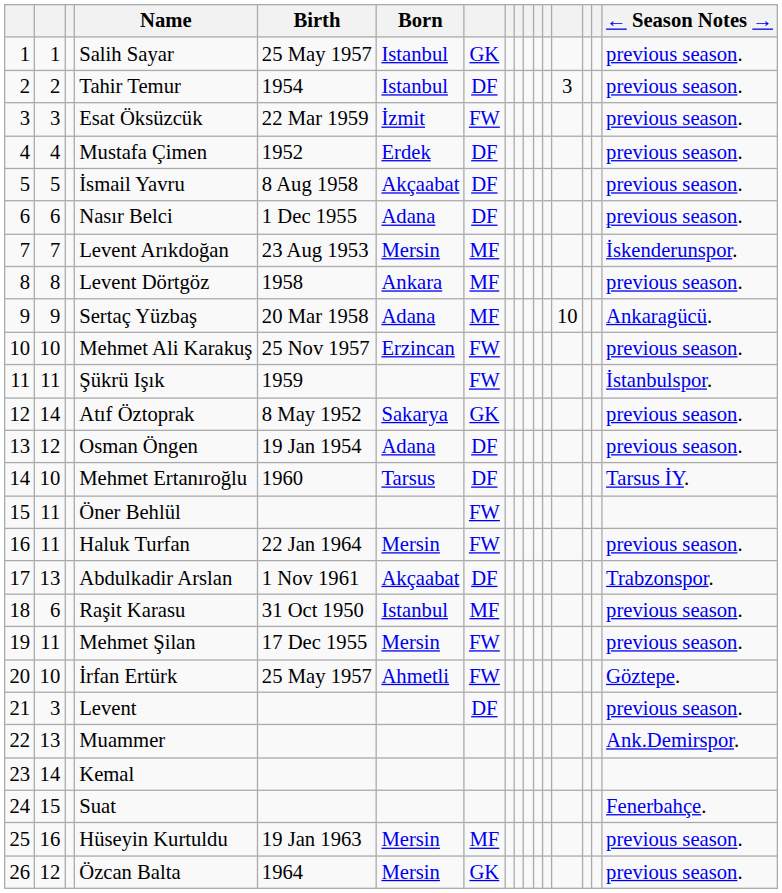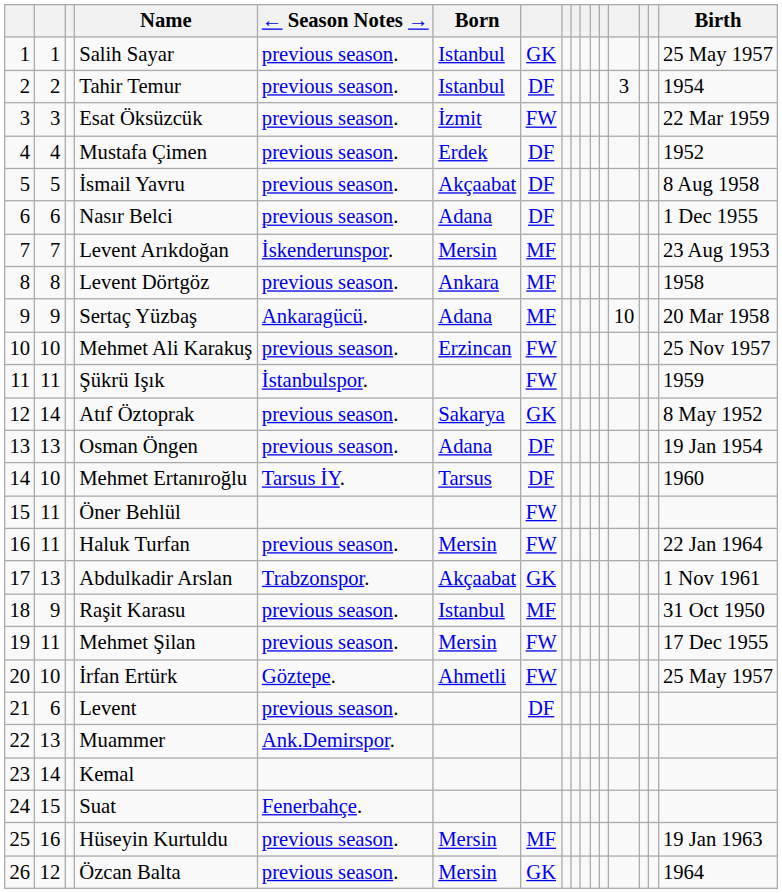columns swapped: Birth <-> ← Season Notes →
Osman Öngen | column 2: 12 -> 13
Abdulkadir Arslan | column 7: DF -> GK
Raşit Karasu | column 2: 6 -> 9
Levent | column 2: 3 -> 6
